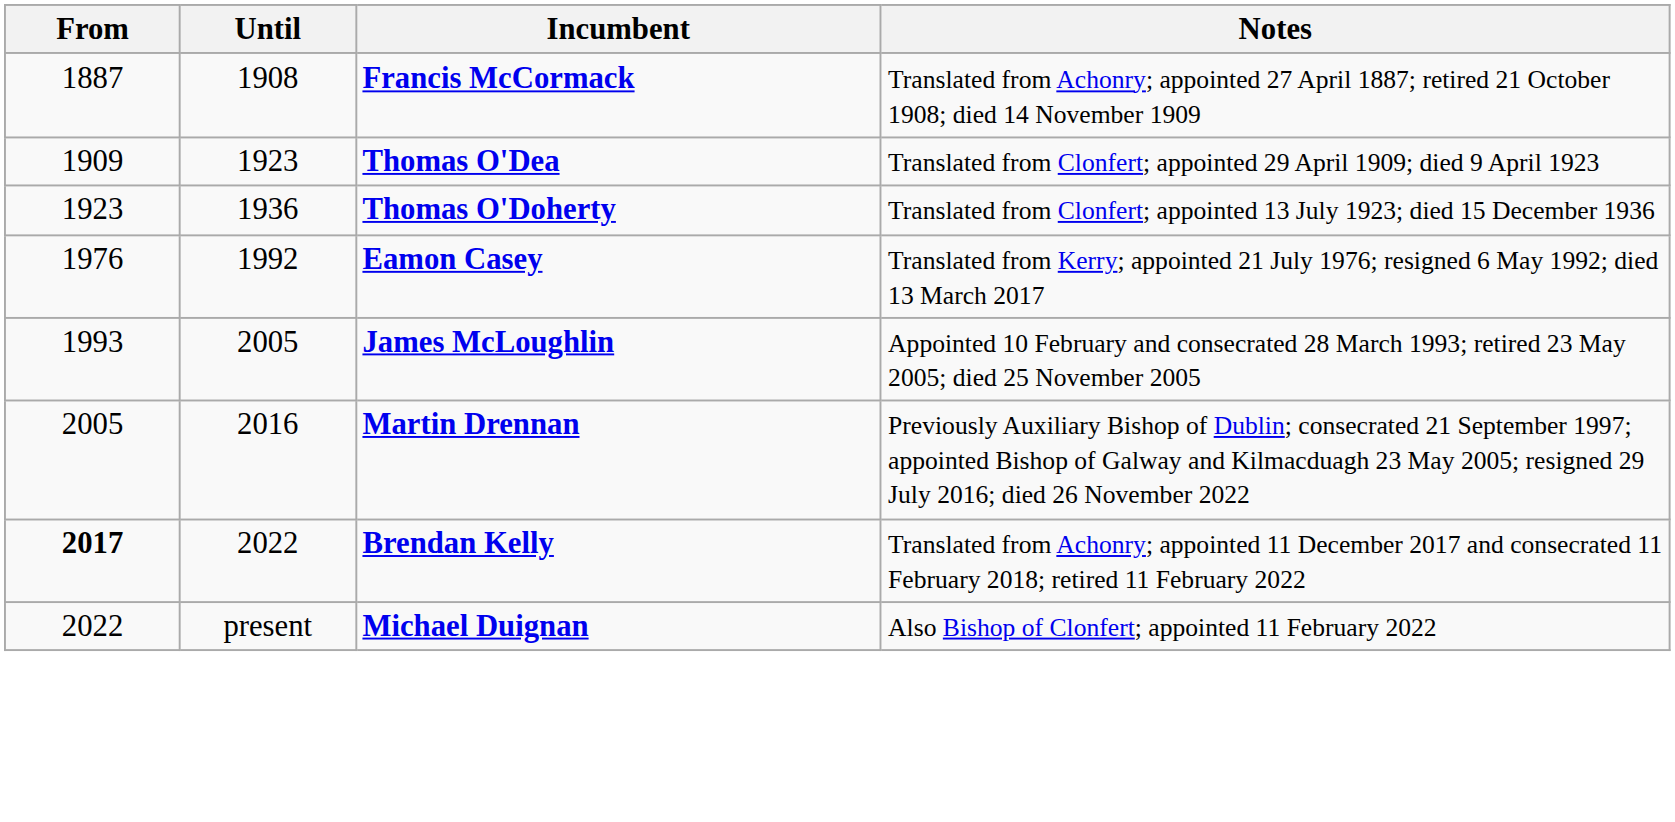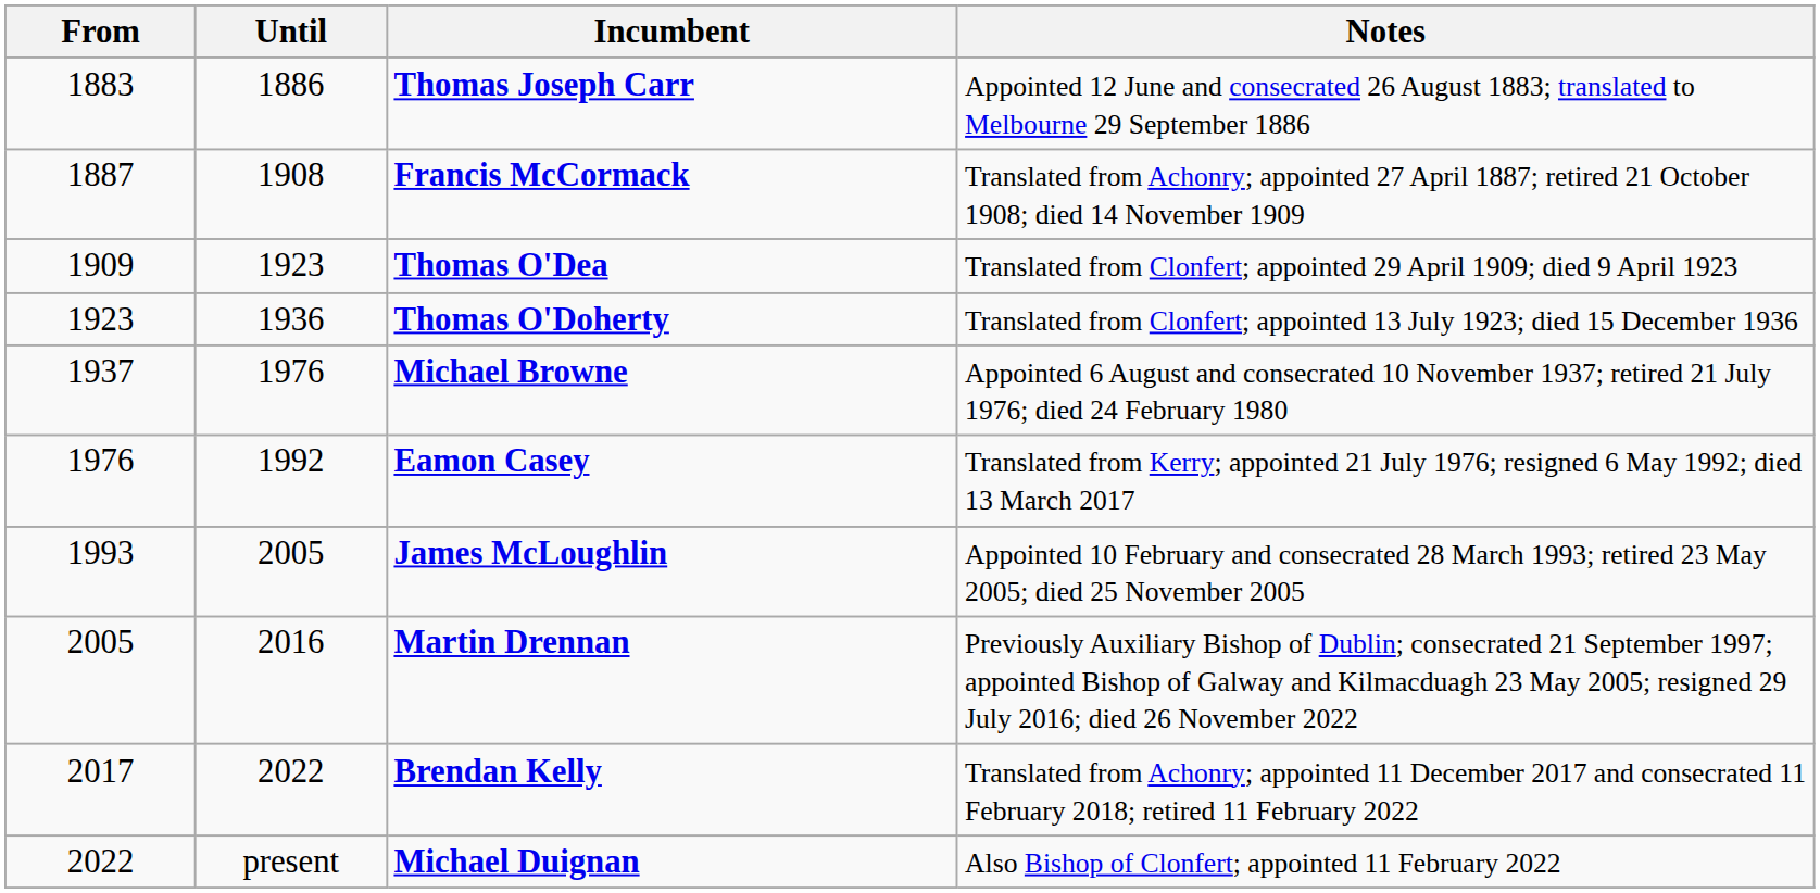+ row: 1883 | 1886 | Thomas Joseph Carr | Appointed 12 June and consecrated 26 August 1883; translated to Melbourne 29 September 1886
+ row: 1937 | 1976 | Michael Browne | Appointed 6 August and consecrated 10 November 1937; retired 21 July 1976; died 24 February 1980
Brendan Kelly | From: bold -> normal
